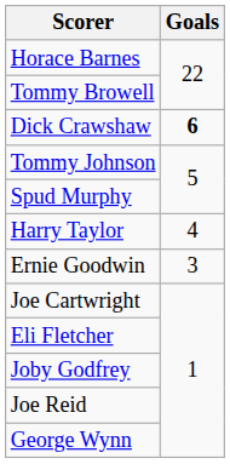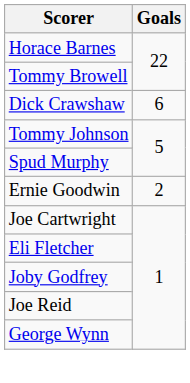Dick Crawshaw | Goals: bold -> normal
- row: Harry Taylor | 4
Ernie Goodwin | Goals: 3 -> 2
